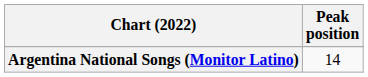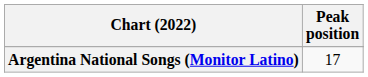Argentina National Songs (Monitor Latino) | Peak position: 14 -> 17
